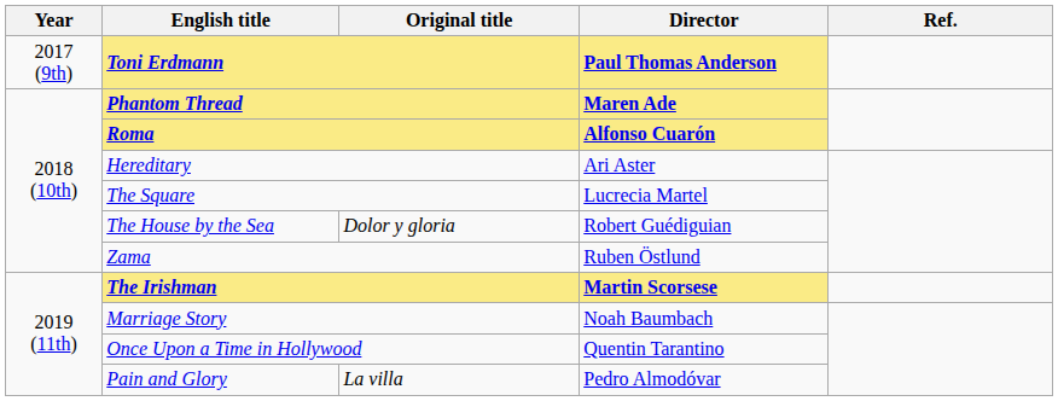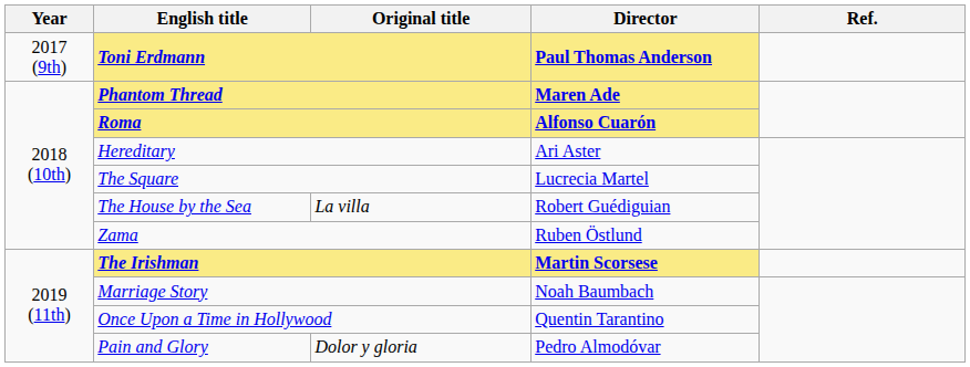The House by the Sea | Original title: Dolor y gloria -> La villa
Pain and Glory | Original title: La villa -> Dolor y gloria
